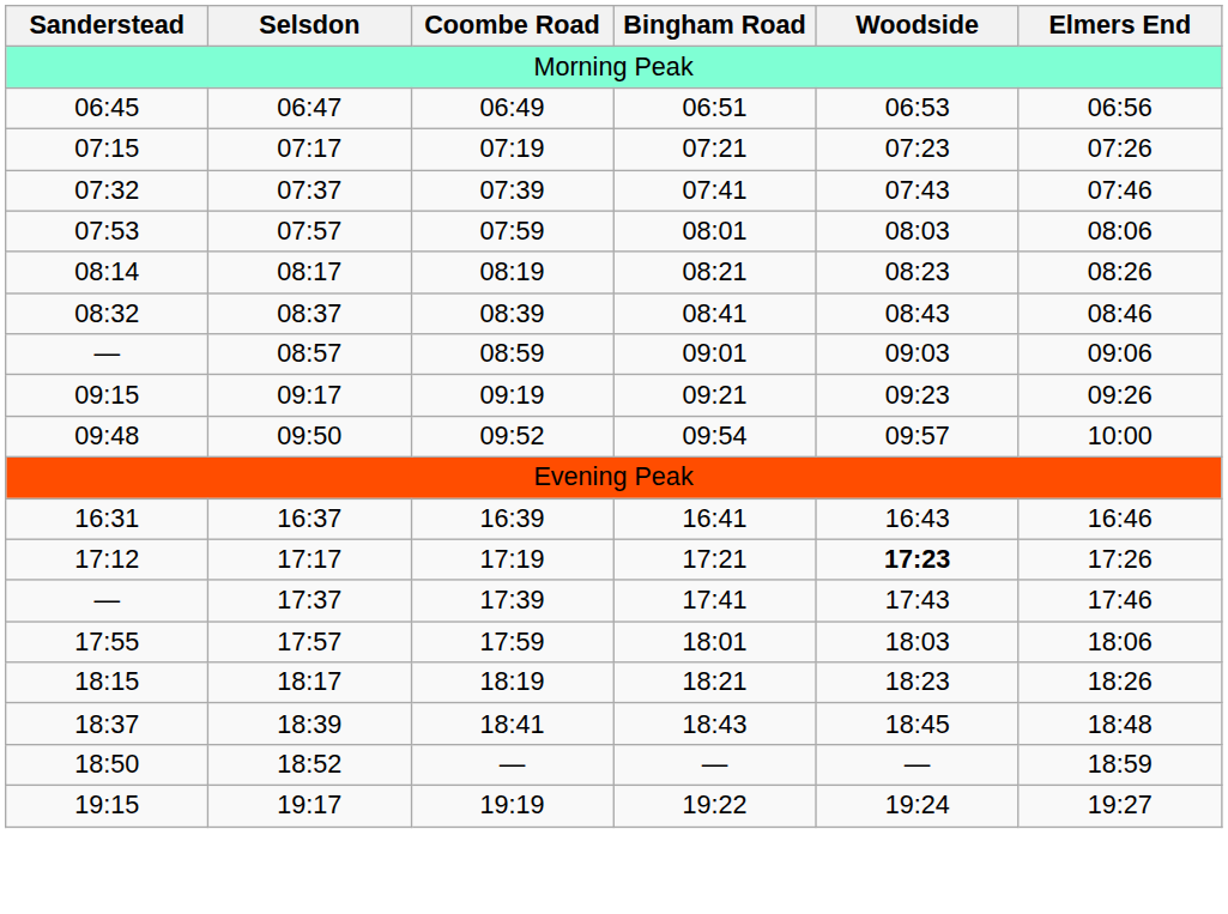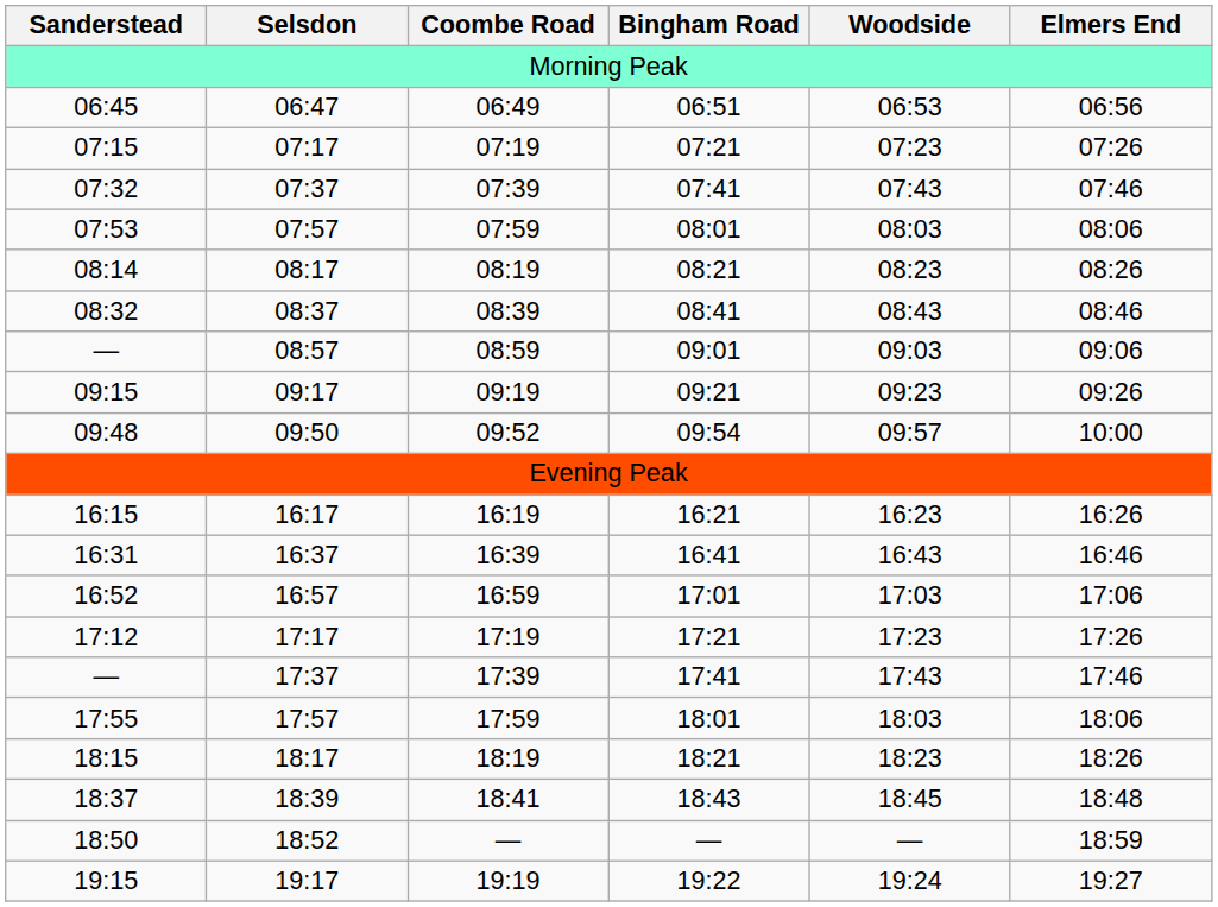+ row: 16:15 | 16:17 | 16:19 | 16:21 | 16:23 | 16:26
+ row: 16:52 | 16:57 | 16:59 | 17:01 | 17:03 | 17:06
17:17 | Woodside: bold -> normal
